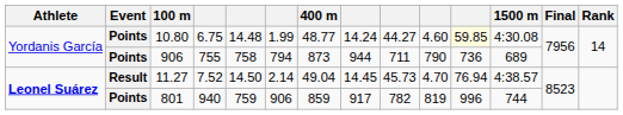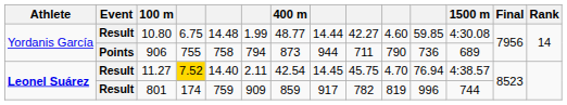10.80 | Event: Points -> Result
10.80 | column 8: 14.24 -> 14.44
10.80 | column 9: 44.27 -> 42.27
10.80 | column 11: lightyellow background -> no background
11.27 | column 4: no background -> gold background
11.27 | column 5: 14.50 -> 14.40
11.27 | column 6: 2.14 -> 2.11
11.27 | 400 m: 49.04 -> 42.54
11.27 | column 9: 45.73 -> 45.75
801 | Event: Points -> Result
801 | column 4: 940 -> 174
801 | column 6: 906 -> 909
